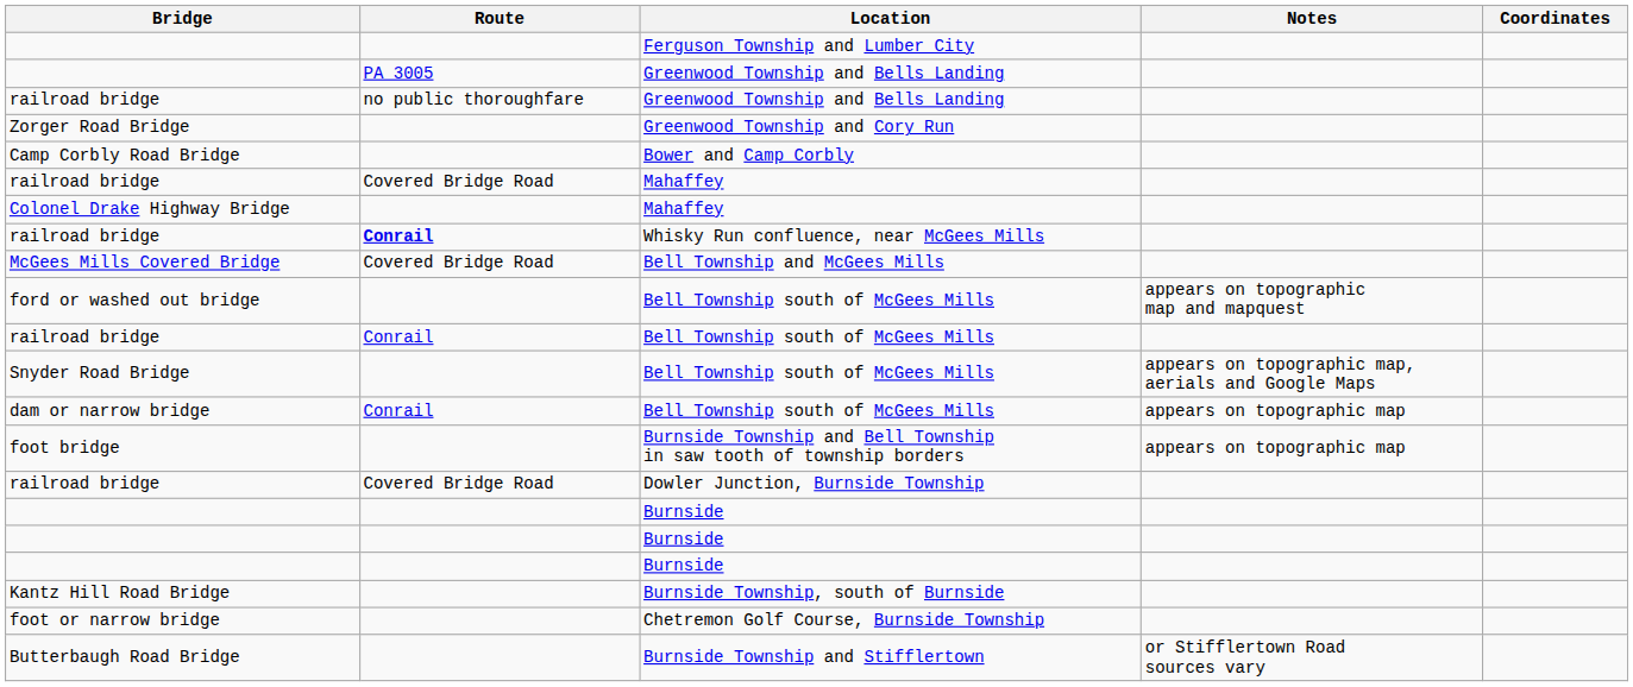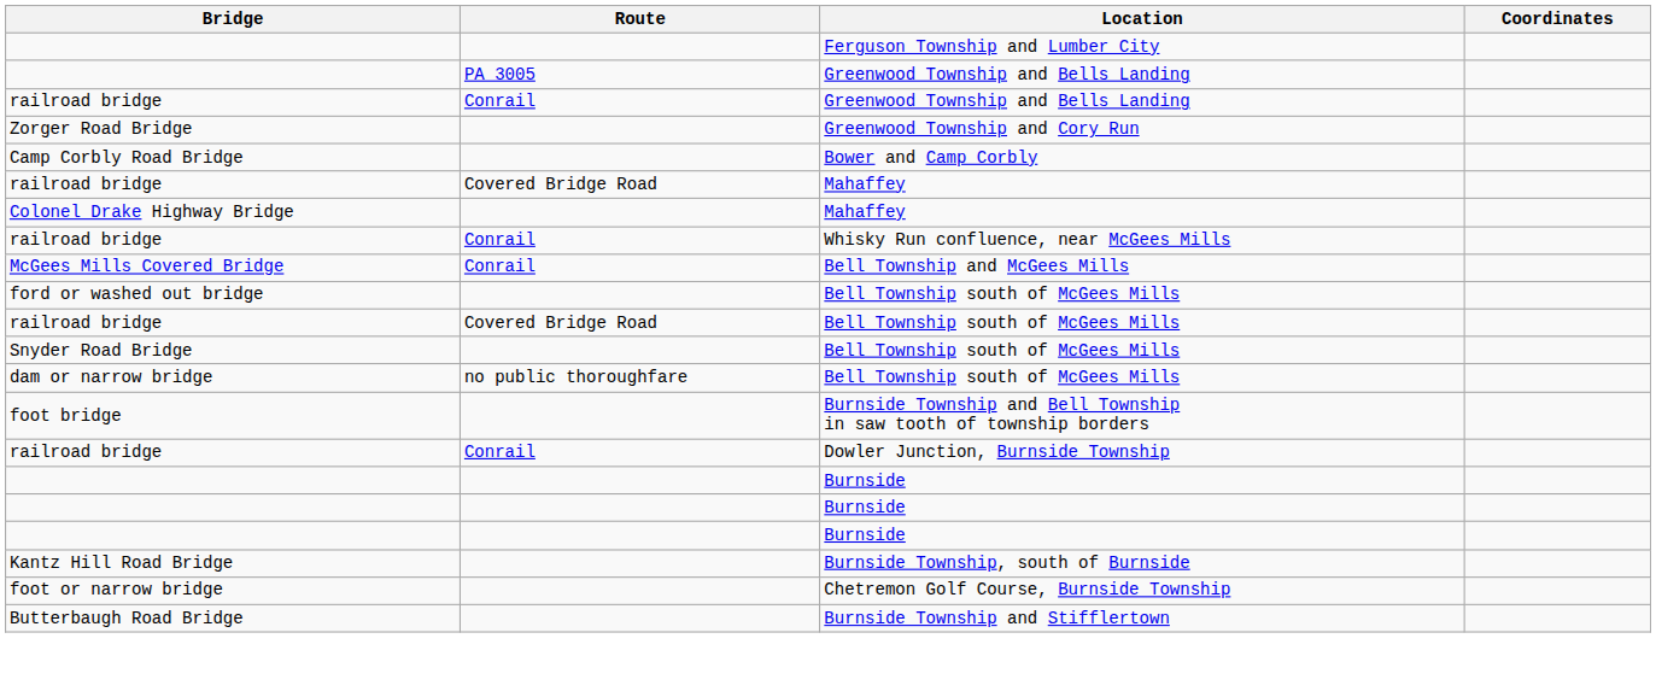- column: Notes | appears on topographic map and mapquest | appears on topographic map, aerials and Google Maps | appears on topographic map | appears on topographic map | or Stifflertown Road sources vary
railroad bridge / Greenwood Township and Bells Landing | Route: no public thoroughfare -> Conrail
Whisky Run confluence, near McGees Mills | Route: bold -> normal
Bell Township and McGees Mills | Route: Covered Bridge Road -> Conrail
railroad bridge / Bell Township south of McGees Mills | Route: Conrail -> Covered Bridge Road
dam or narrow bridge / Bell Township south of McGees Mills | Route: Conrail -> no public thoroughfare
Dowler Junction, Burnside Township | Route: Covered Bridge Road -> Conrail
